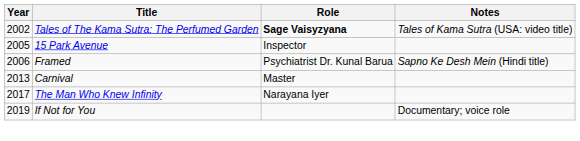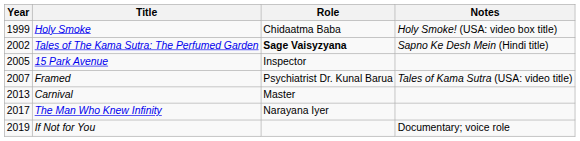+ row: 1999 | Holy Smoke | Chidaatma Baba | Holy Smoke! (USA: video box title)
Tales of The Kama Sutra: The Perfumed Garden | Notes: Tales of Kama Sutra (USA: video title) -> Sapno Ke Desh Mein (Hindi title)
Framed | Year: 2006 -> 2007
Framed | Notes: Sapno Ke Desh Mein (Hindi title) -> Tales of Kama Sutra (USA: video title)
